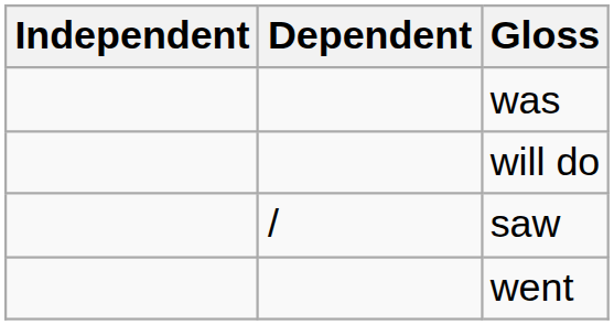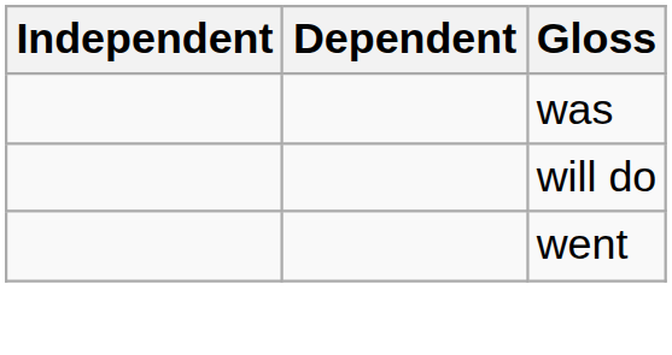- row: / | saw
